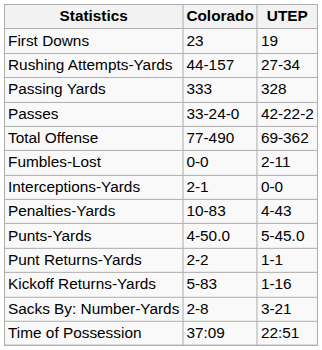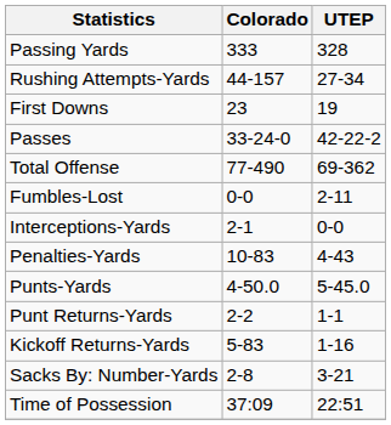rows swapped: First Downs <-> Passing Yards
